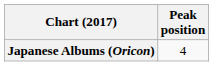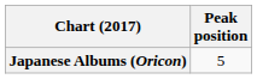Japanese Albums (Oricon) | Peak position: 4 -> 5
